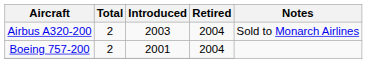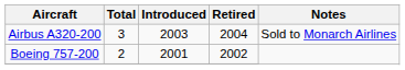Airbus A320-200 | Total: 2 -> 3
Boeing 757-200 | Retired: 2004 -> 2002
